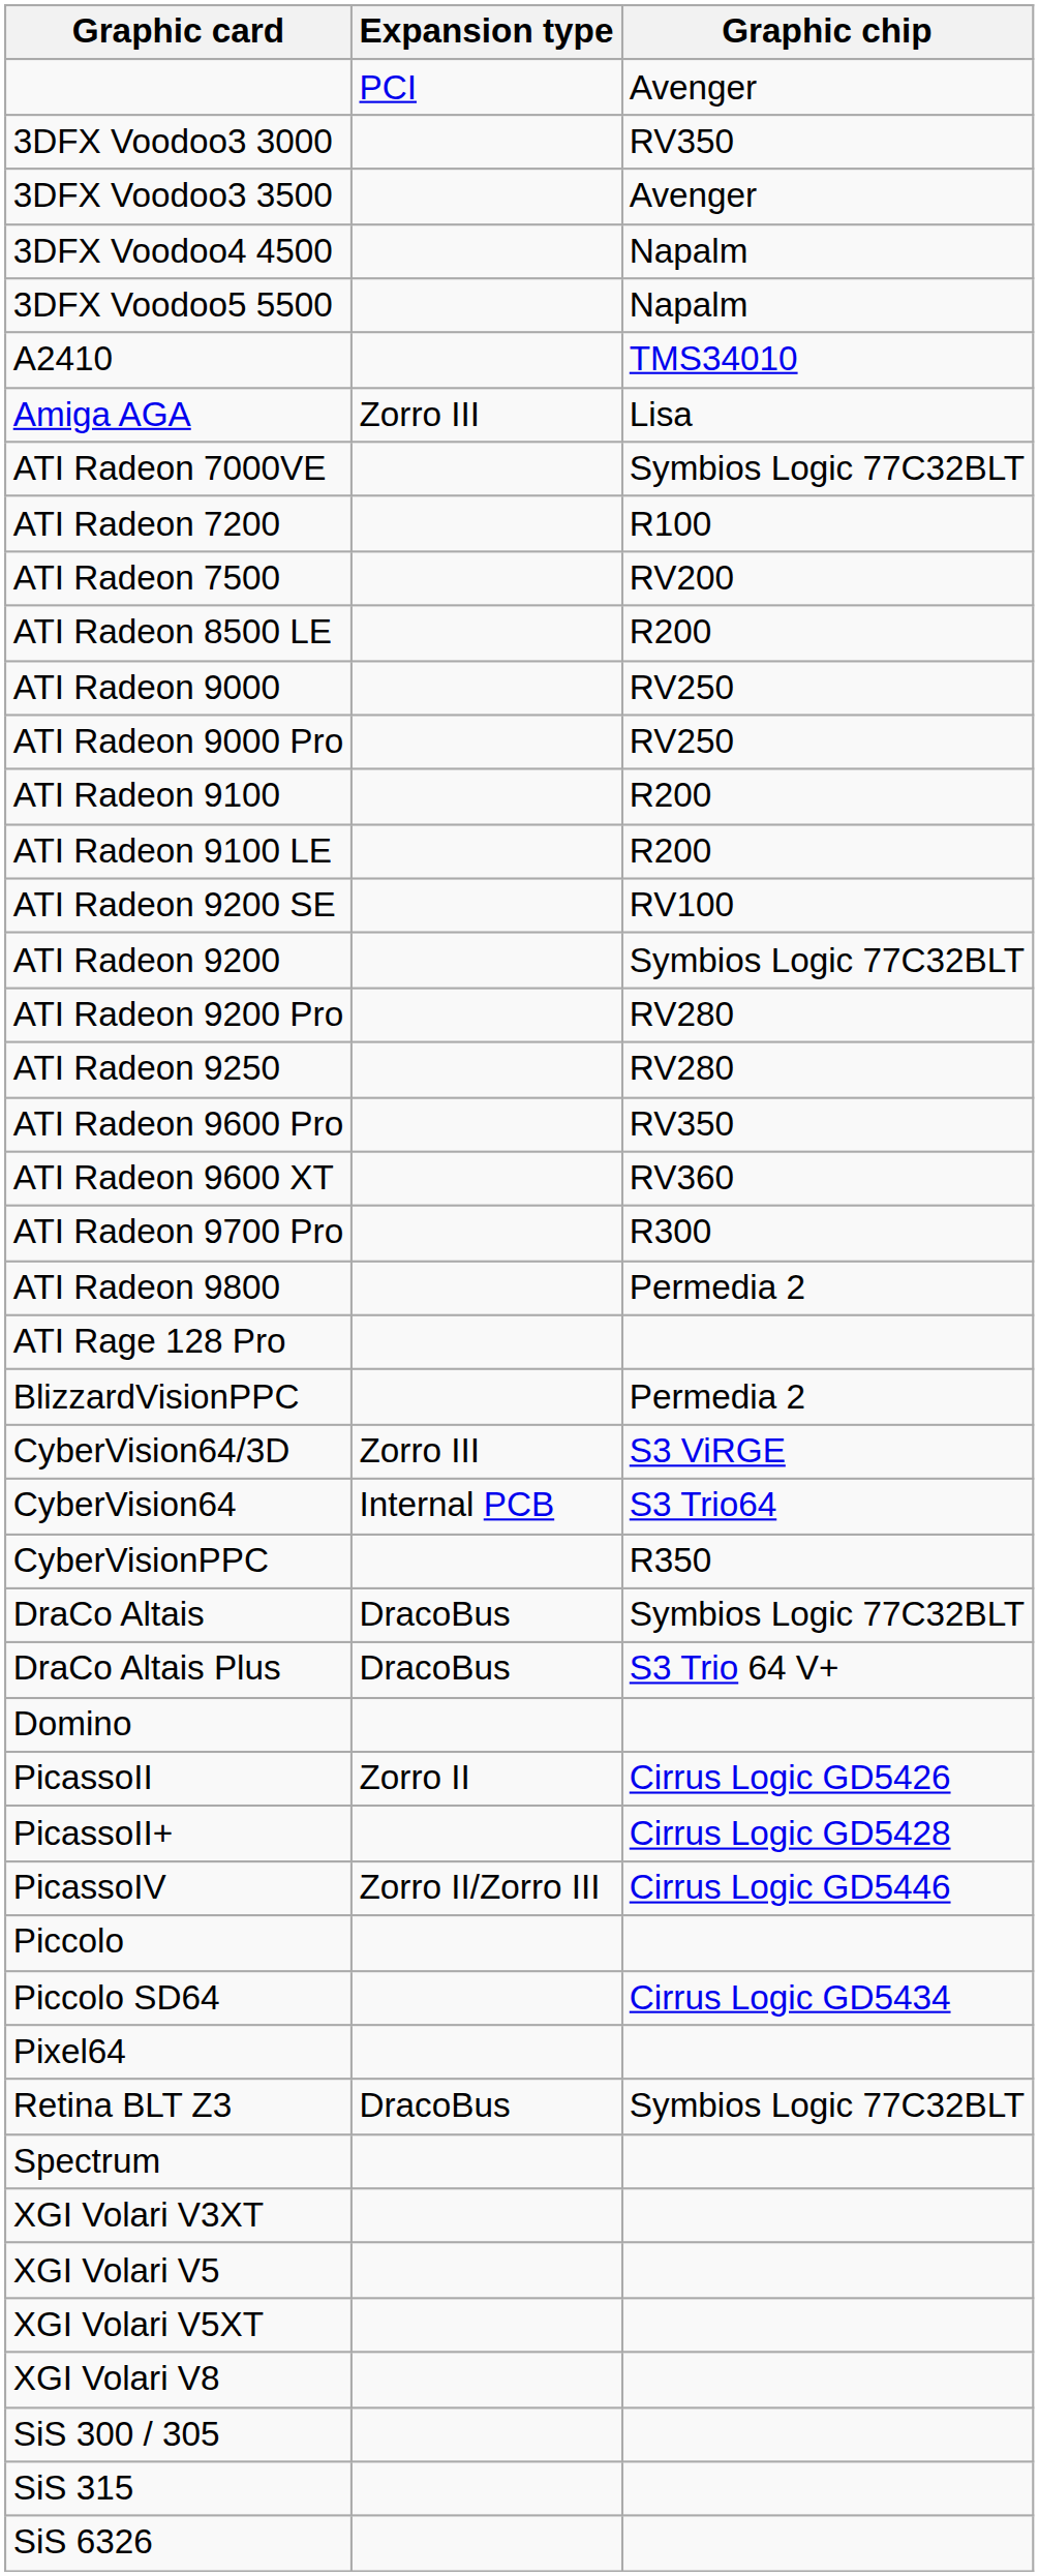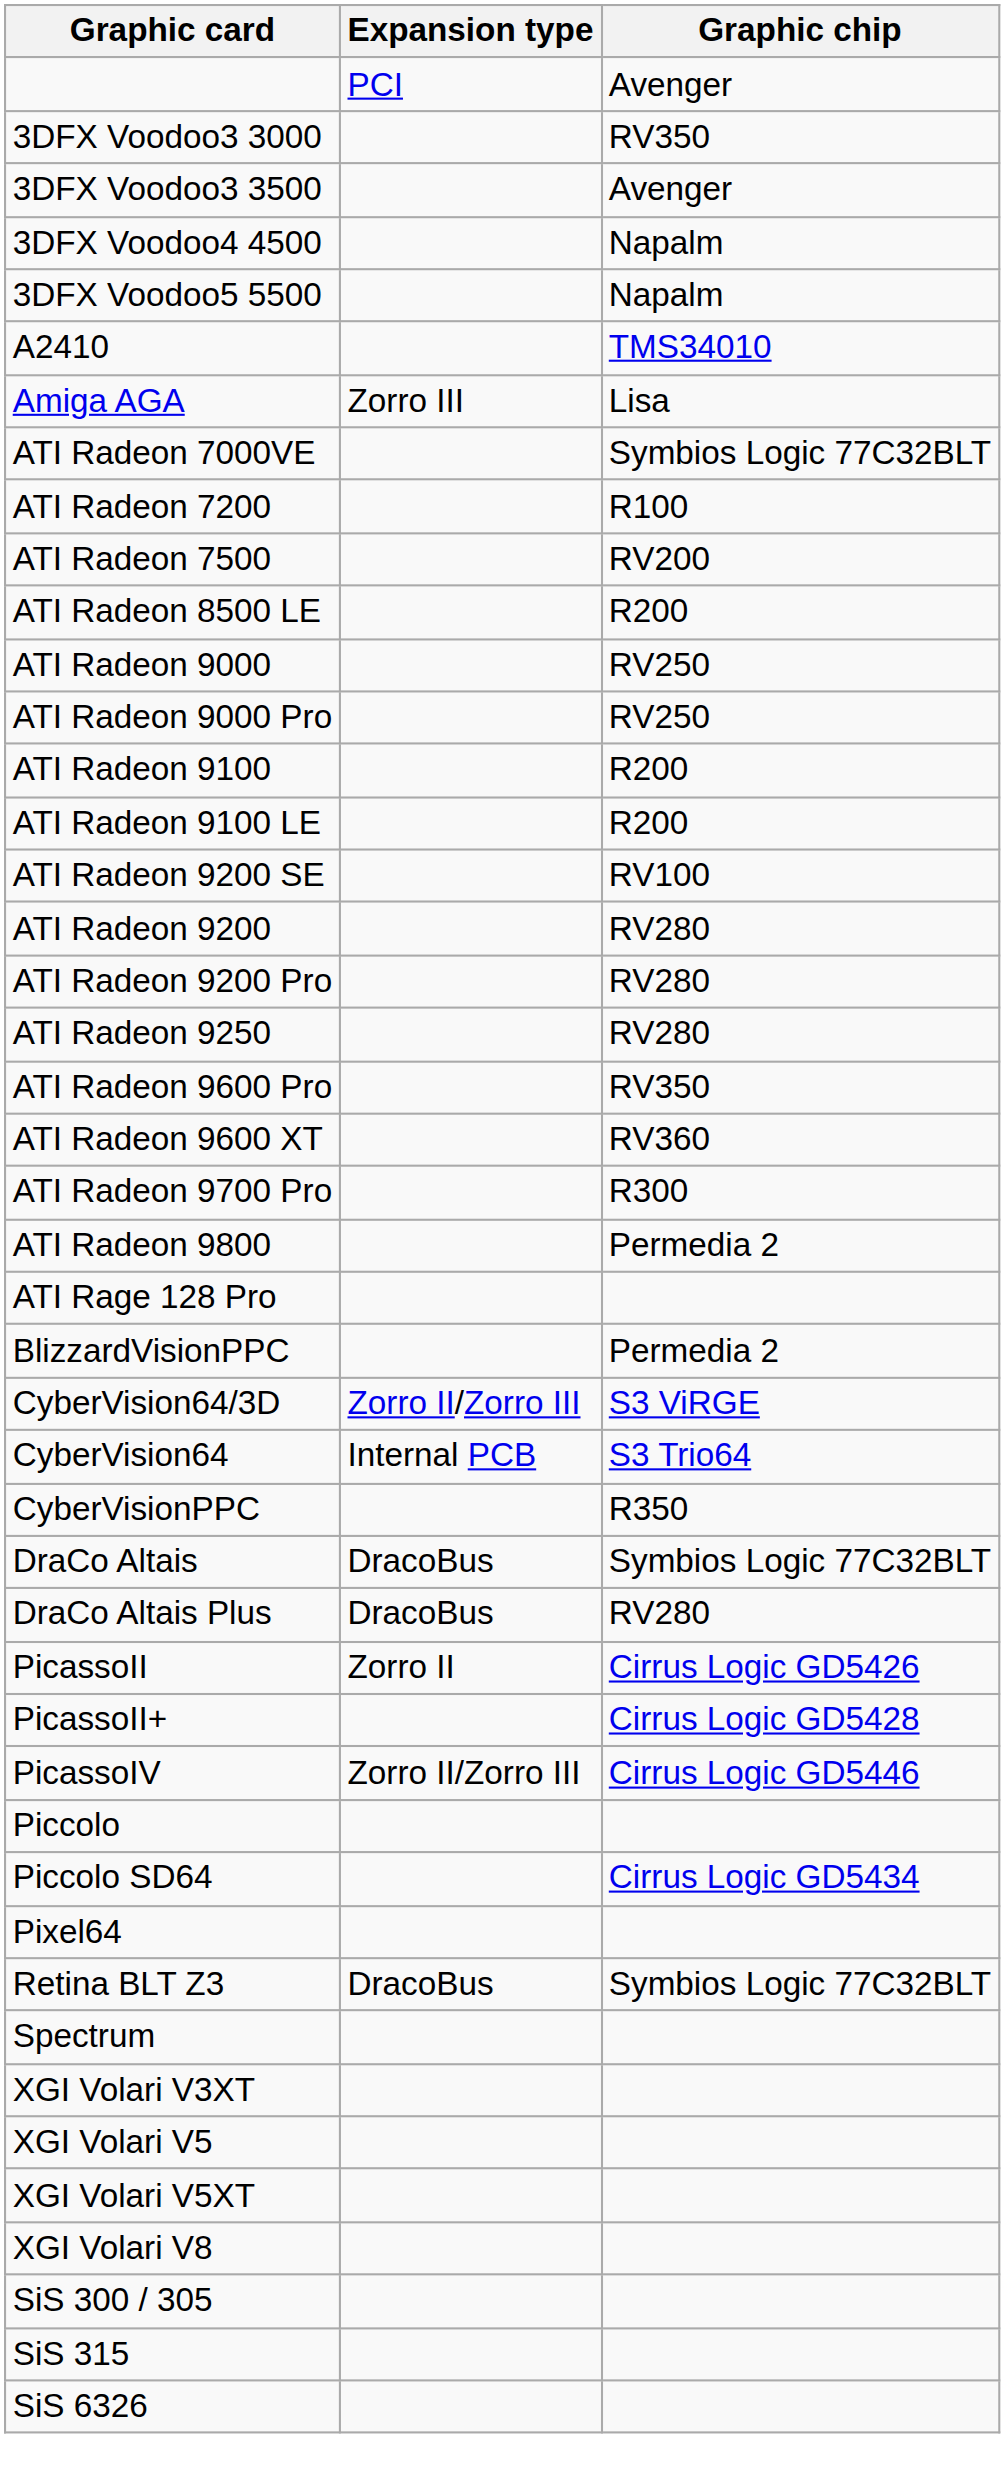ATI Radeon 9200 | Graphic chip: Symbios Logic 77C32BLT -> RV280
CyberVision64/3D | Expansion type: Zorro III -> Zorro II/Zorro III
DraCo Altais Plus | Graphic chip: S3 Trio 64 V+ -> RV280
- row: Domino
